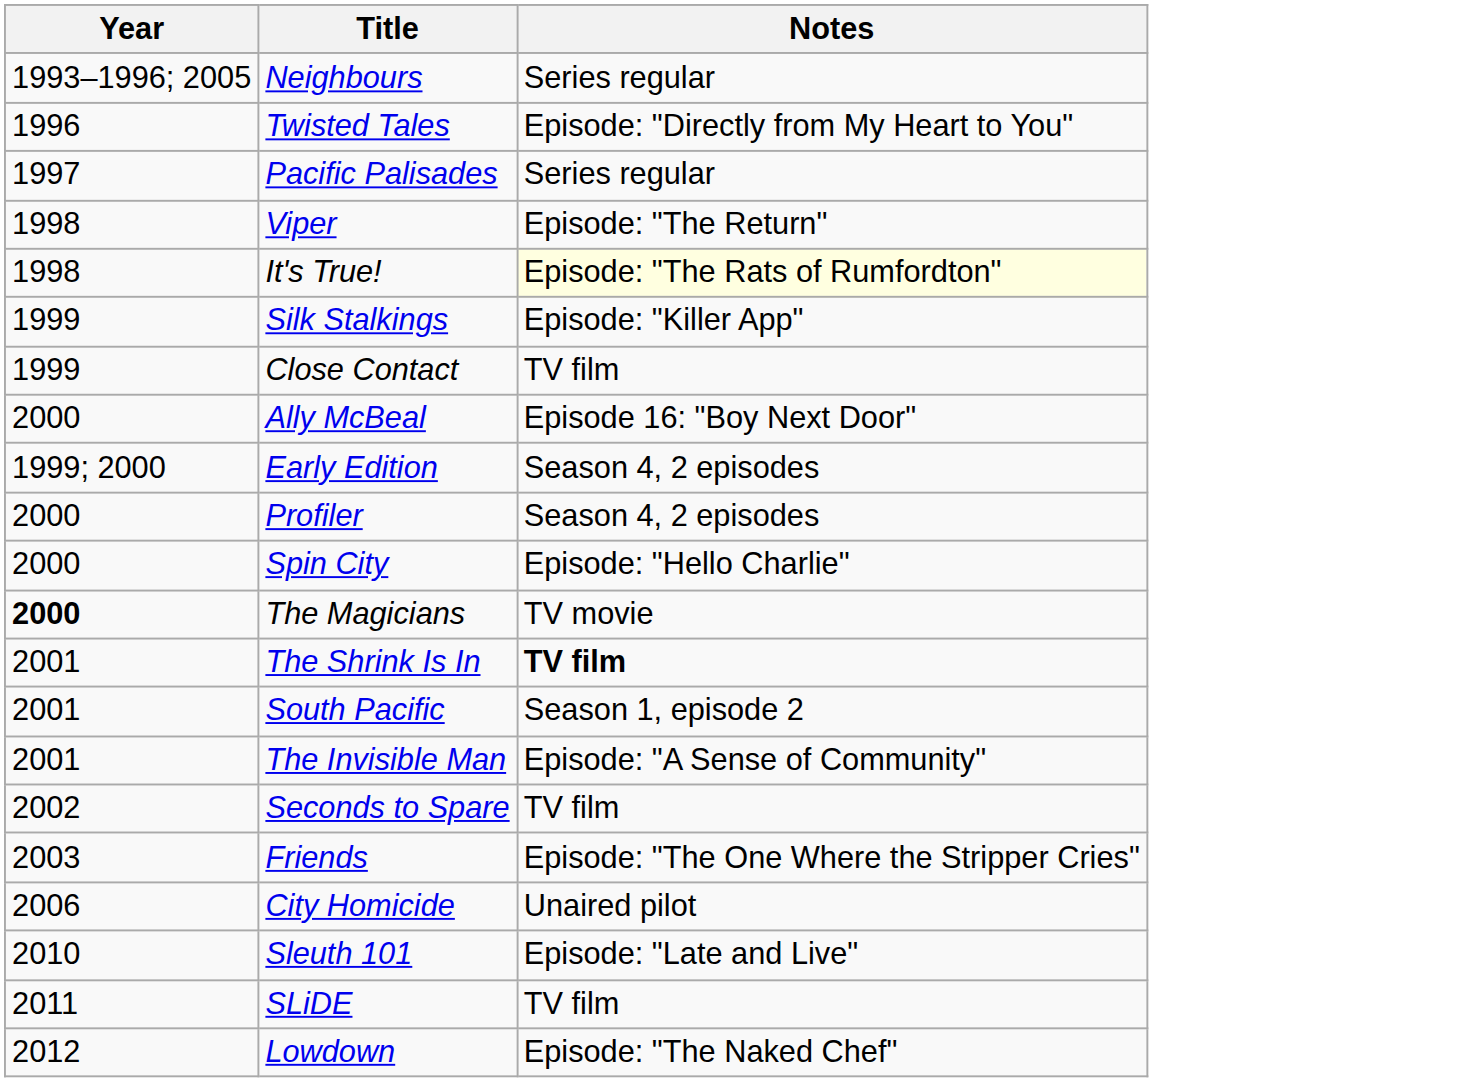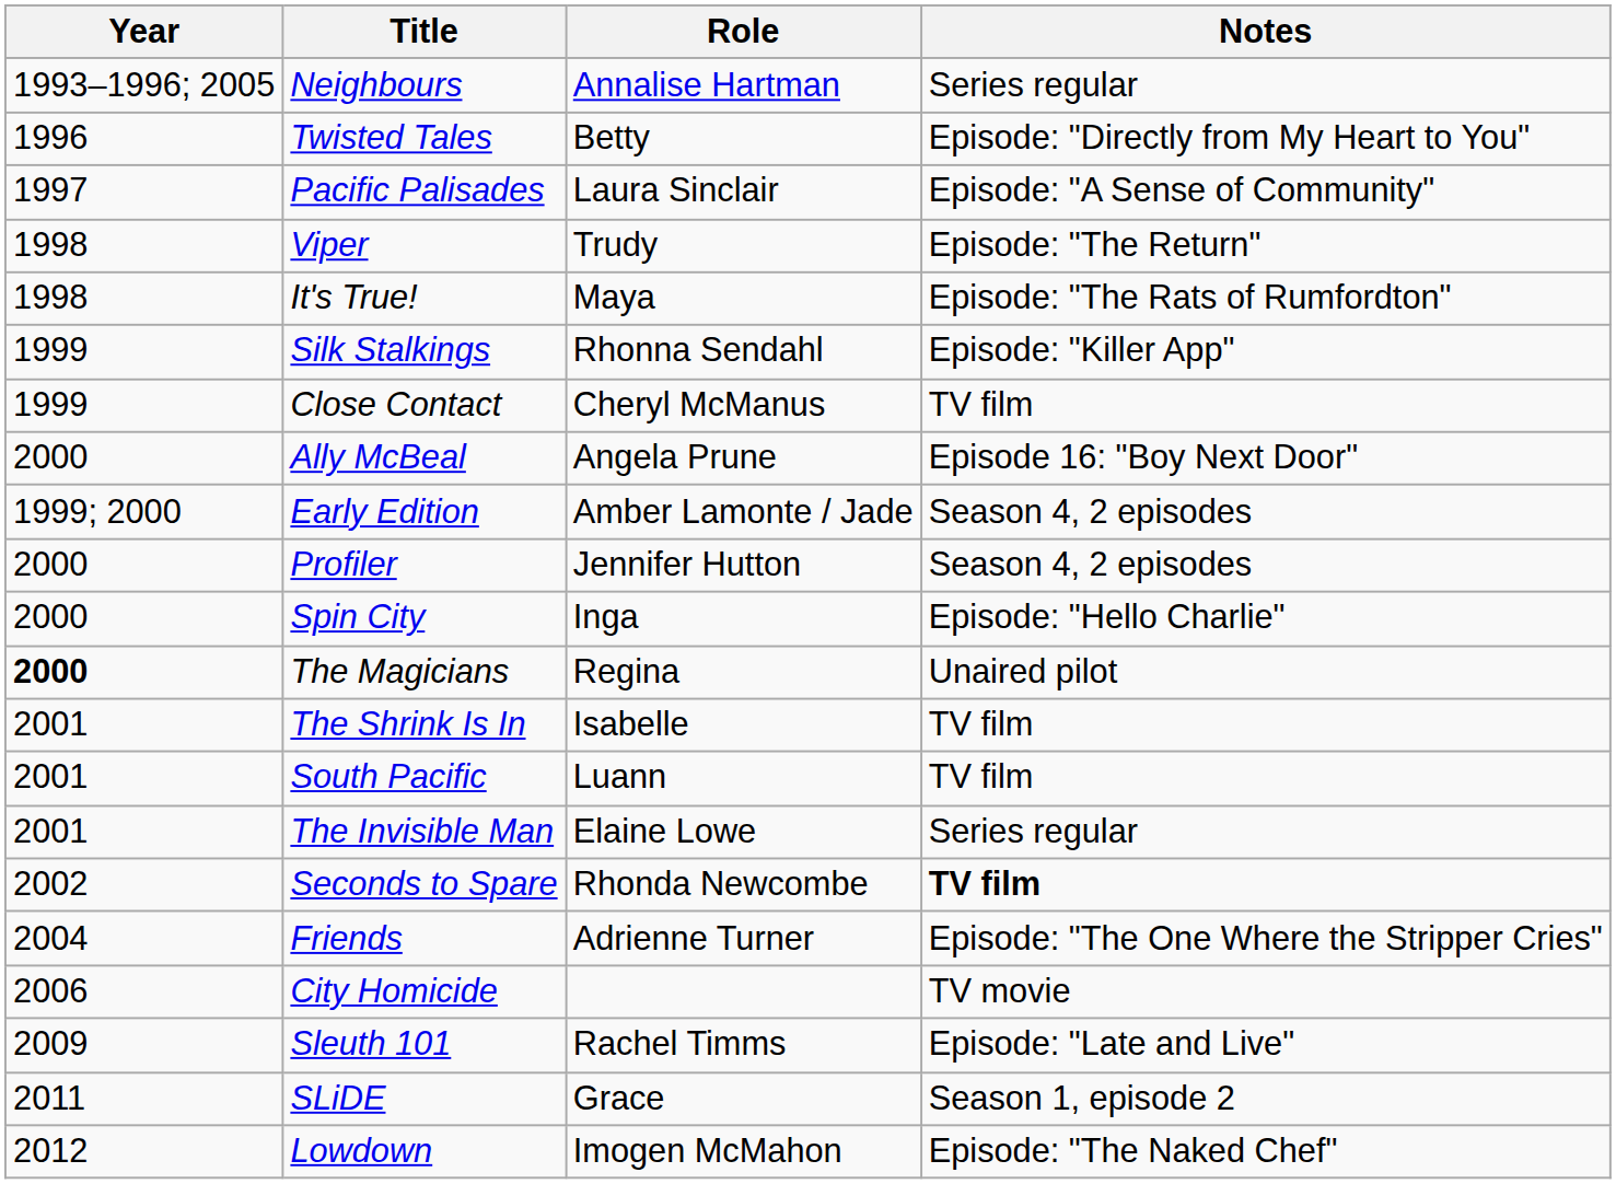+ column: Role | Annalise Hartman | Betty | Laura Sinclair | Trudy | Maya | Rhonna Sendahl | Cheryl McManus | Angela Prune | Amber Lamonte / Jade | Jennifer Hutton | Inga | Regina | Isabelle | Luann | Elaine Lowe | Rhonda Newcombe | Adrienne Turner | Rachel Timms | Grace | Imogen McMahon
Pacific Palisades | Notes: Series regular -> Episode: "A Sense of Community"
It's True! | Notes: lightyellow background -> no background
The Magicians | Notes: TV movie -> Unaired pilot
The Shrink Is In | Notes: bold -> normal
South Pacific | Notes: Season 1, episode 2 -> TV film
The Invisible Man | Notes: Episode: "A Sense of Community" -> Series regular
Seconds to Spare | Notes: normal -> bold
Friends | Year: 2003 -> 2004
City Homicide | Notes: Unaired pilot -> TV movie
Sleuth 101 | Year: 2010 -> 2009
SLiDE | Notes: TV film -> Season 1, episode 2
